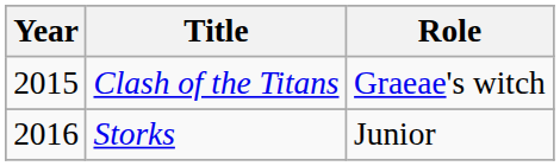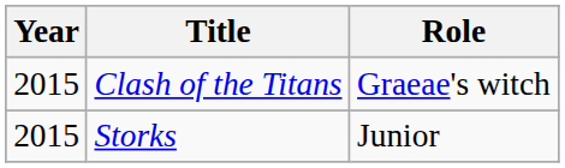Storks | Year: 2016 -> 2015
